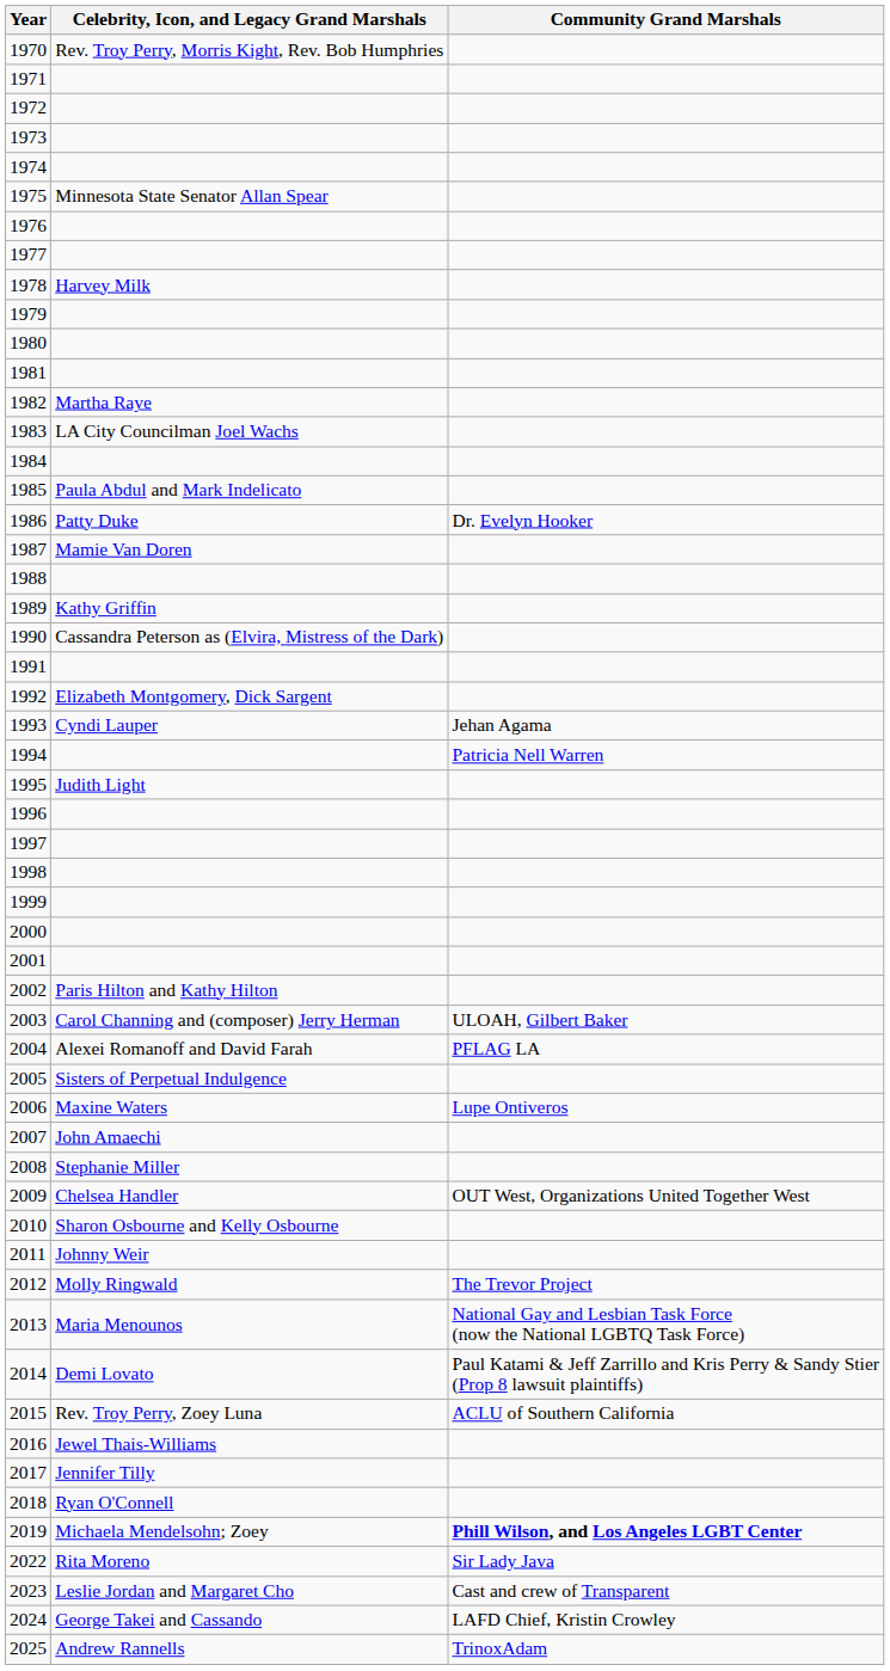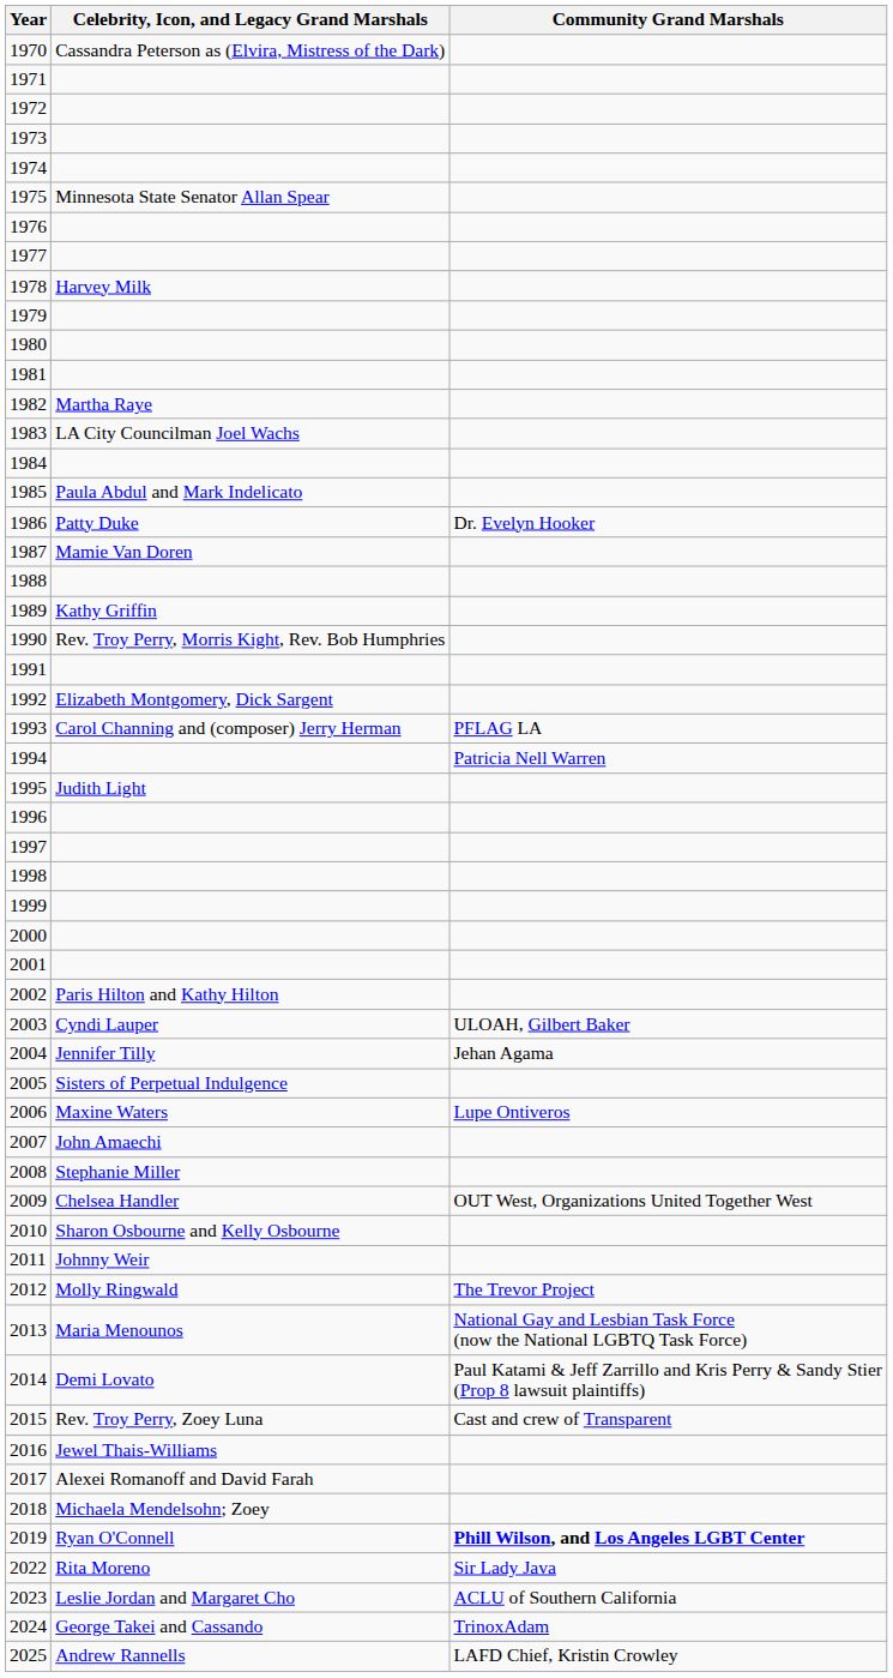1970 | Celebrity, Icon, and Legacy Grand Marshals: Rev. Troy Perry, Morris Kight, Rev. Bob Humphries -> Cassandra Peterson as (Elvira, Mistress of the Dark)
1990 | Celebrity, Icon, and Legacy Grand Marshals: Cassandra Peterson as (Elvira, Mistress of the Dark) -> Rev. Troy Perry, Morris Kight, Rev. Bob Humphries
1993 | Celebrity, Icon, and Legacy Grand Marshals: Cyndi Lauper -> Carol Channing and (composer) Jerry Herman
1993 | Community Grand Marshals: Jehan Agama -> PFLAG LA
2003 | Celebrity, Icon, and Legacy Grand Marshals: Carol Channing and (composer) Jerry Herman -> Cyndi Lauper
2004 | Celebrity, Icon, and Legacy Grand Marshals: Alexei Romanoff and David Farah -> Jennifer Tilly
2004 | Community Grand Marshals: PFLAG LA -> Jehan Agama
2015 | Community Grand Marshals: ACLU of Southern California -> Cast and crew of Transparent
2017 | Celebrity, Icon, and Legacy Grand Marshals: Jennifer Tilly -> Alexei Romanoff and David Farah
2018 | Celebrity, Icon, and Legacy Grand Marshals: Ryan O'Connell -> Michaela Mendelsohn; Zoey
2019 | Celebrity, Icon, and Legacy Grand Marshals: Michaela Mendelsohn; Zoey -> Ryan O'Connell
2023 | Community Grand Marshals: Cast and crew of Transparent -> ACLU of Southern California
2024 | Community Grand Marshals: LAFD Chief, Kristin Crowley -> TrinoxAdam
2025 | Community Grand Marshals: TrinoxAdam -> LAFD Chief, Kristin Crowley
